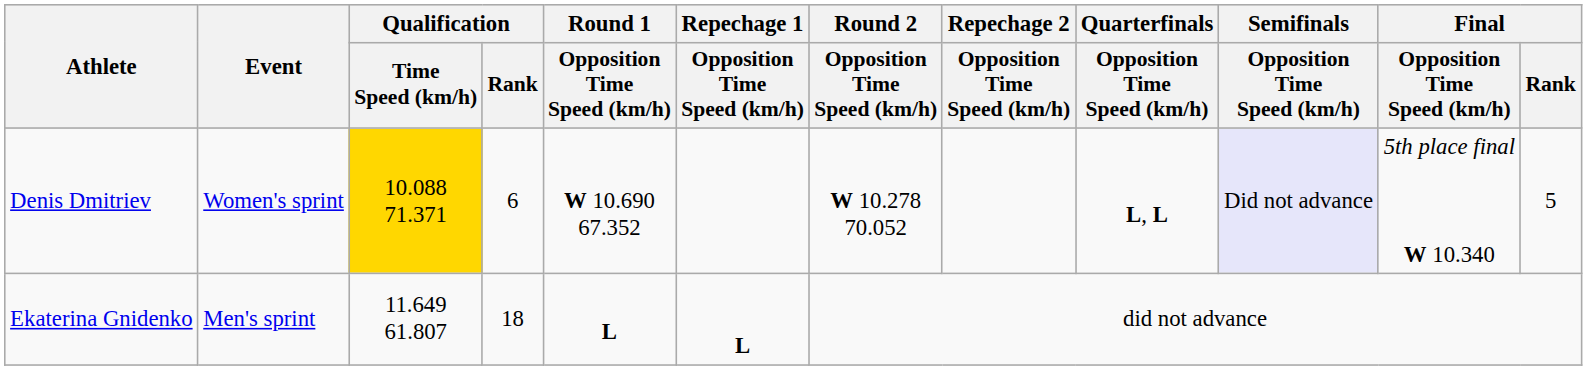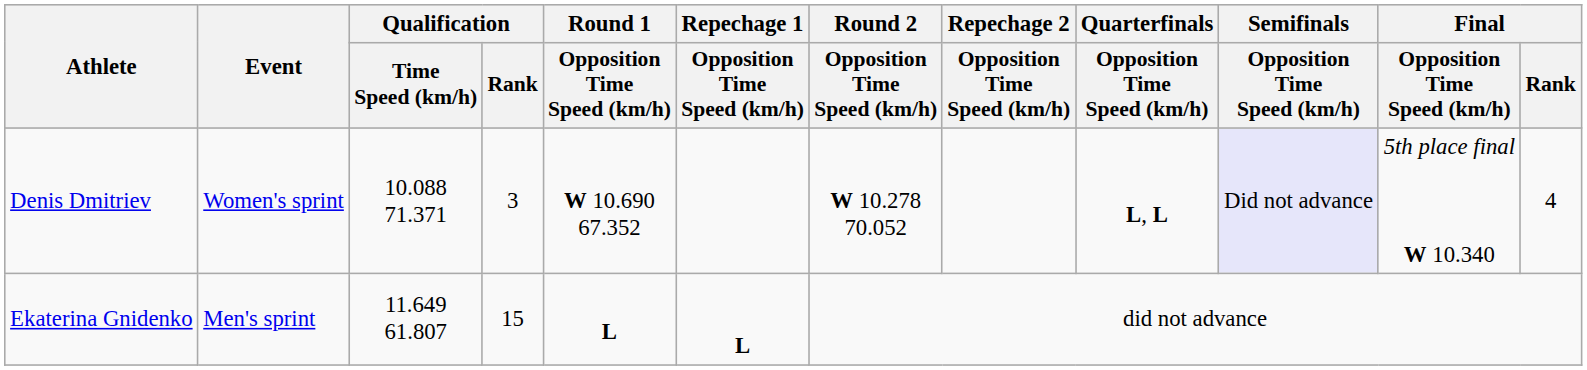Denis Dmitriev | Qualification / Time Speed (km/h): gold background -> no background
Denis Dmitriev | Qualification / Rank: 6 -> 3
Denis Dmitriev | Final / Rank: 5 -> 4
Ekaterina Gnidenko | Qualification / Rank: 18 -> 15
